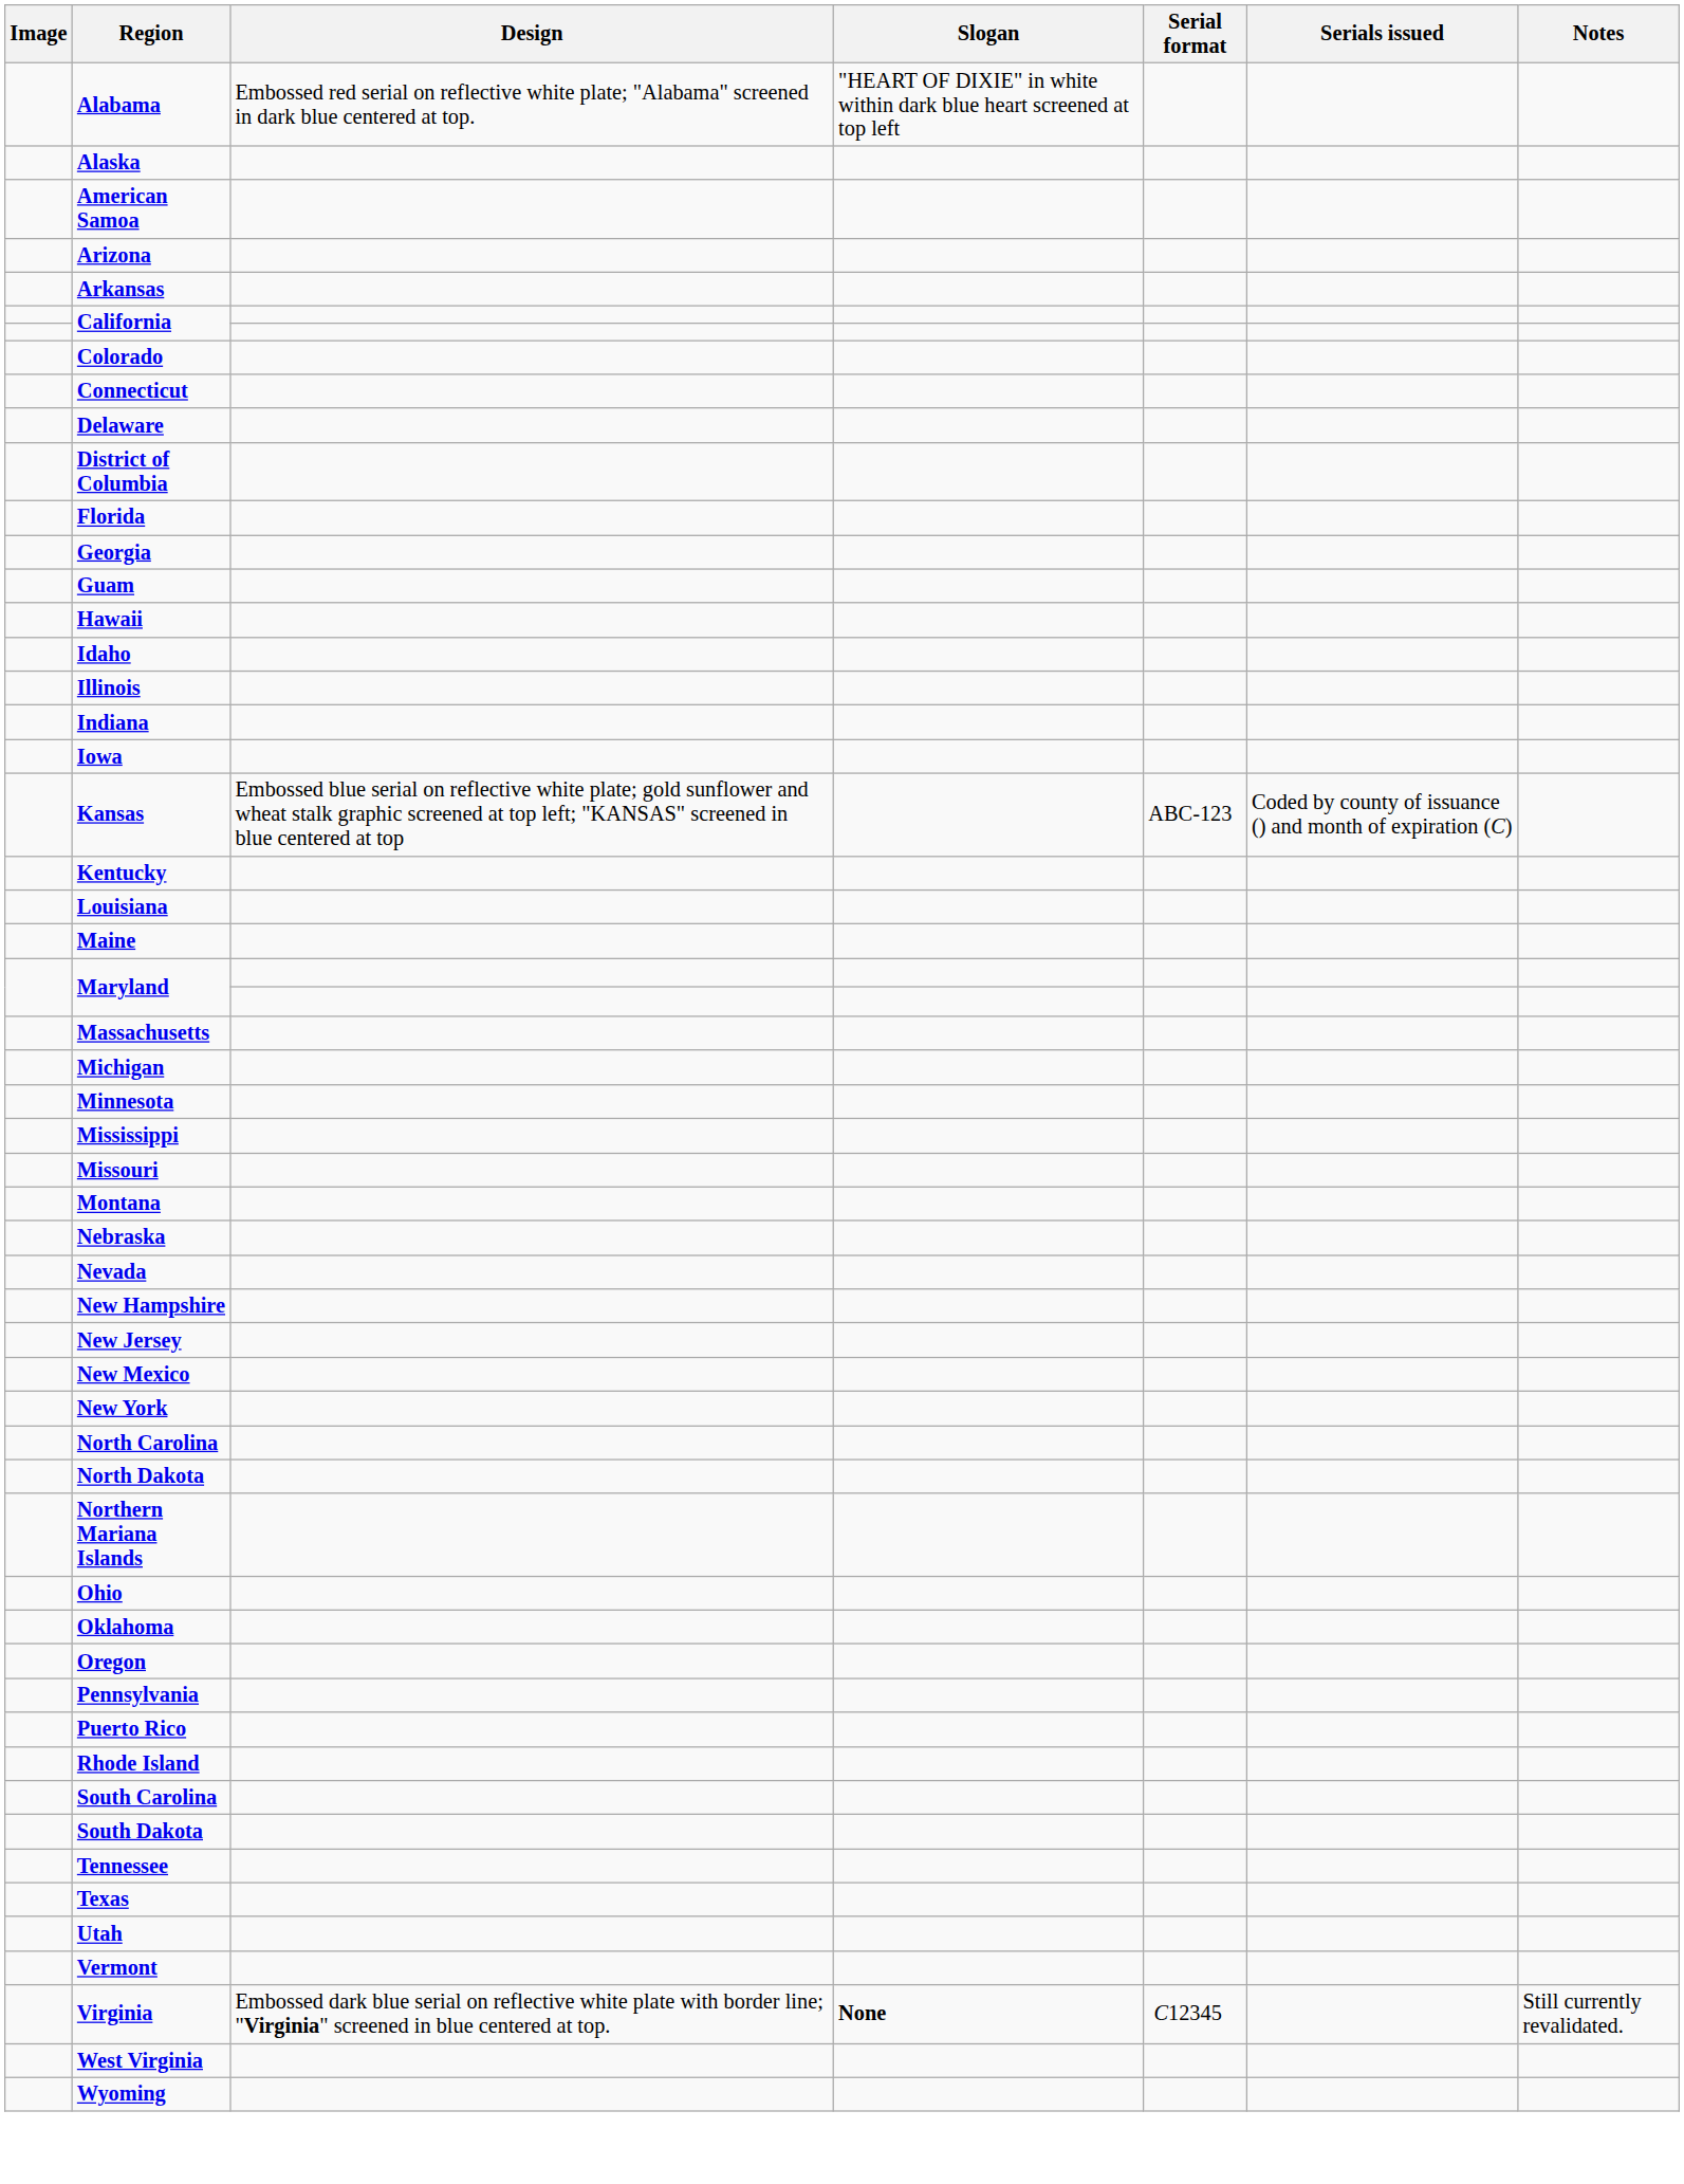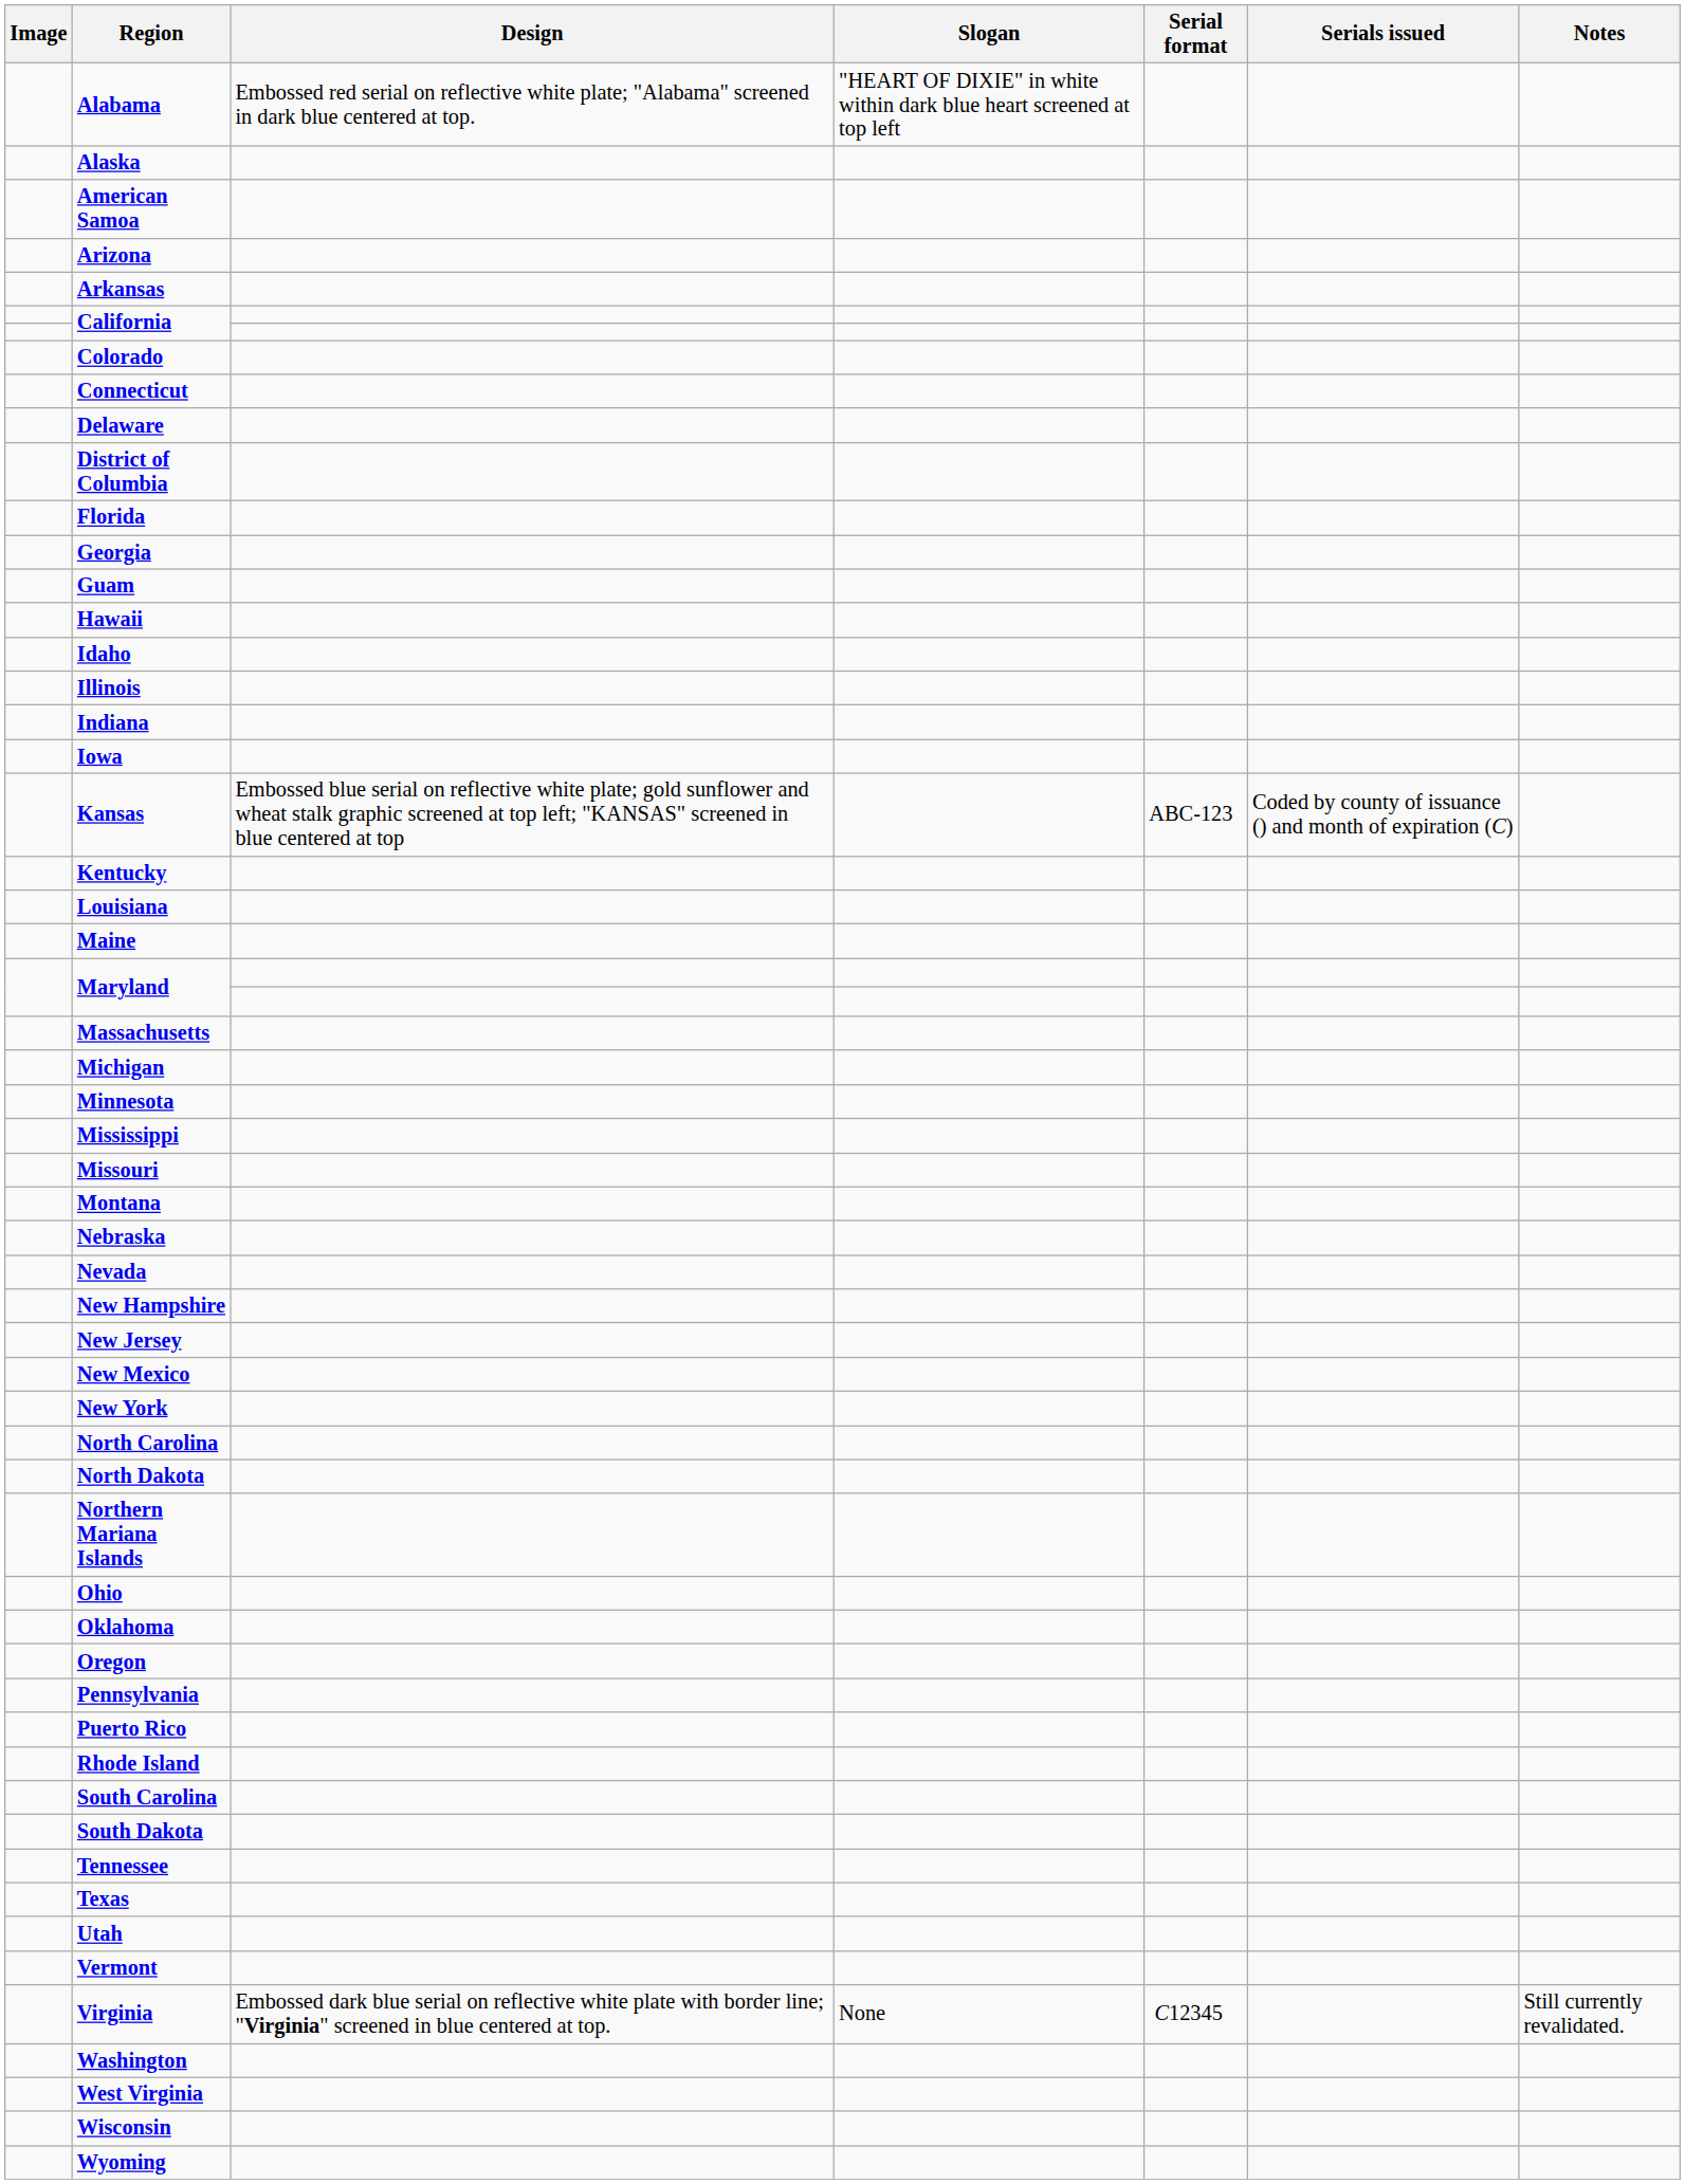Virginia | Slogan: bold -> normal
+ row: Washington
+ row: Wisconsin
